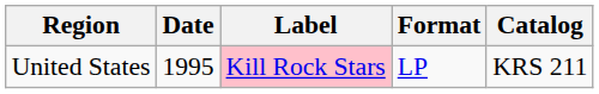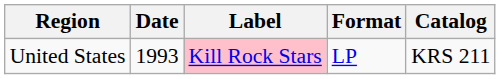United States | Date: 1995 -> 1993
